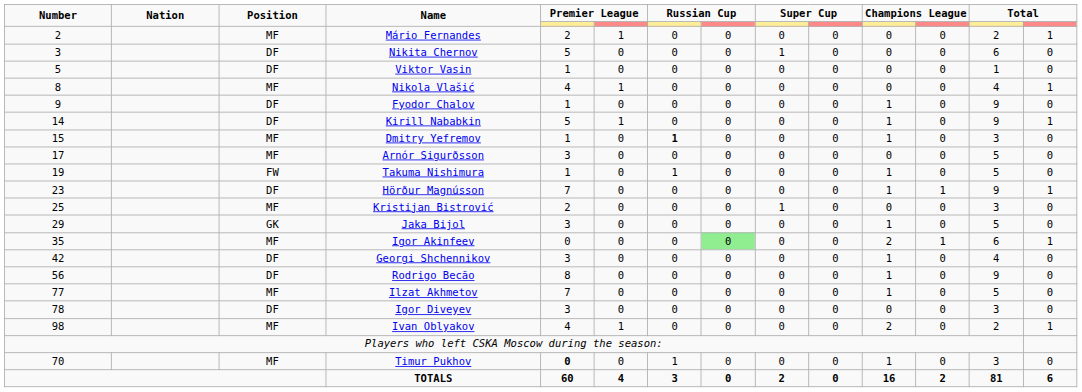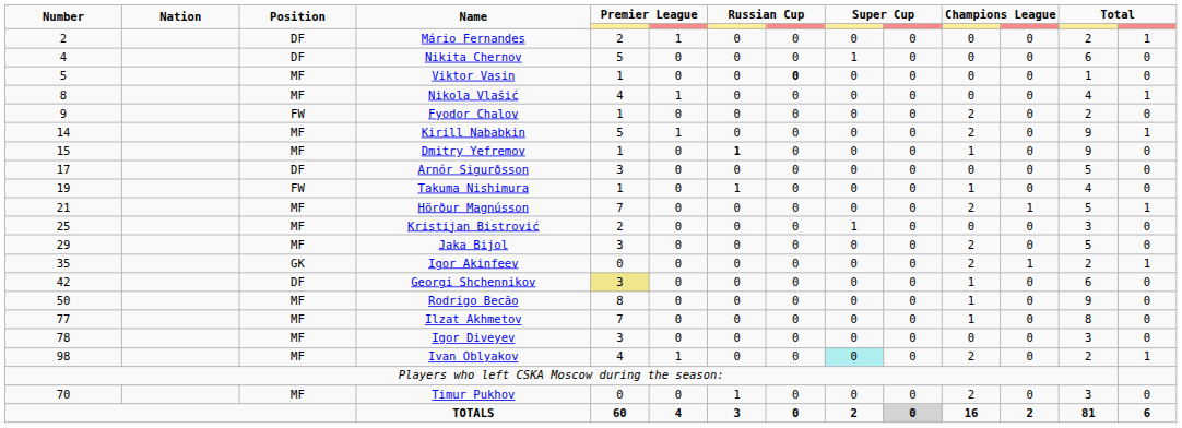Mário Fernandes | Position: MF -> DF
Nikita Chernov | Number: 3 -> 4
Viktor Vasin | Position: DF -> MF
Viktor Vasin | column 8: normal -> bold
Fyodor Chalov | Position: DF -> FW
Fyodor Chalov | column 11: 1 -> 2
Fyodor Chalov | column 13: 9 -> 2
Kirill Nababkin | Position: DF -> MF
Kirill Nababkin | column 11: 1 -> 2
Dmitry Yefremov | column 13: 3 -> 9
Arnór Sigurðsson | Position: MF -> DF
Takuma Nishimura | column 13: 5 -> 4
Hörður Magnússon | Number: 23 -> 21
Hörður Magnússon | Position: DF -> MF
Hörður Magnússon | column 11: 1 -> 2
Hörður Magnússon | column 13: 9 -> 5
Jaka Bijol | Position: GK -> MF
Jaka Bijol | column 11: 1 -> 2
Igor Akinfeev | Position: MF -> GK
Igor Akinfeev | column 8: lightgreen background -> no background
Igor Akinfeev | column 13: 6 -> 2
Georgi Shchennikov | column 5: no background -> khaki background
Georgi Shchennikov | column 13: 4 -> 6
Rodrigo Becão | Number: 56 -> 50
Rodrigo Becão | Position: DF -> MF
Ilzat Akhmetov | column 13: 5 -> 8
Igor Diveyev | Position: DF -> MF
Ivan Oblyakov | column 9: no background -> paleturquoise background
Timur Pukhov | column 5: bold -> normal
Timur Pukhov | column 11: 1 -> 2
TOTALS | column 10: no background -> lightgrey background
